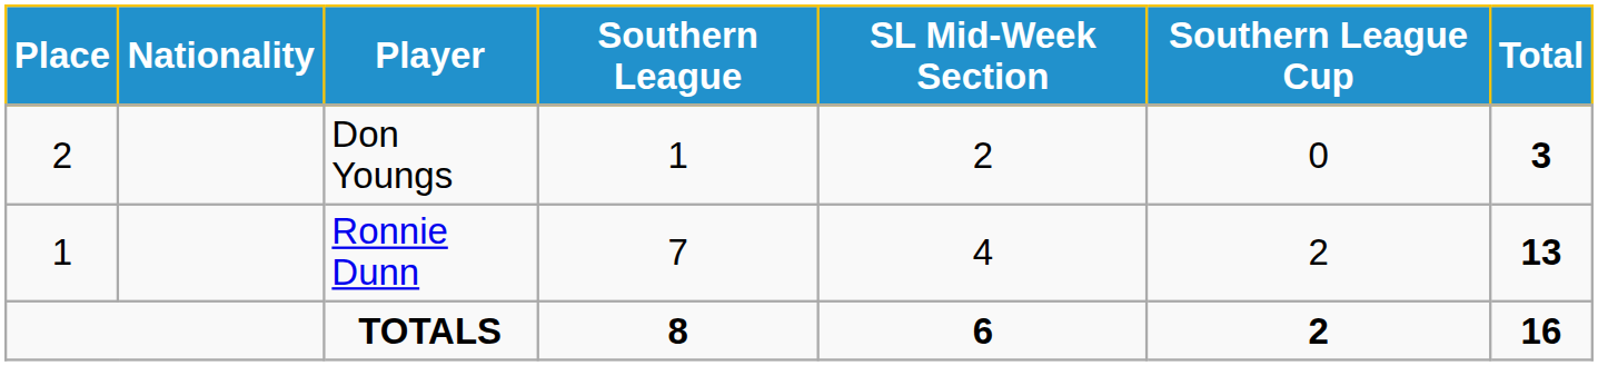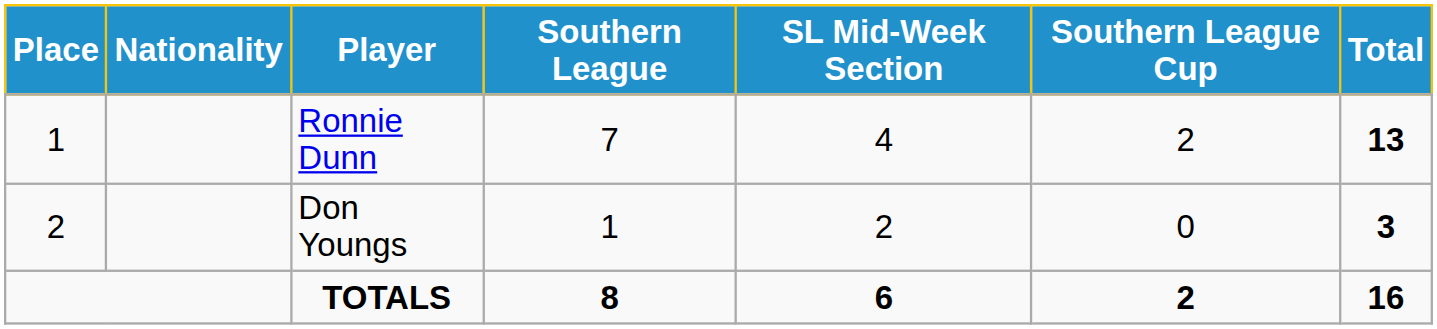rows swapped: Ronnie Dunn <-> Don Youngs
